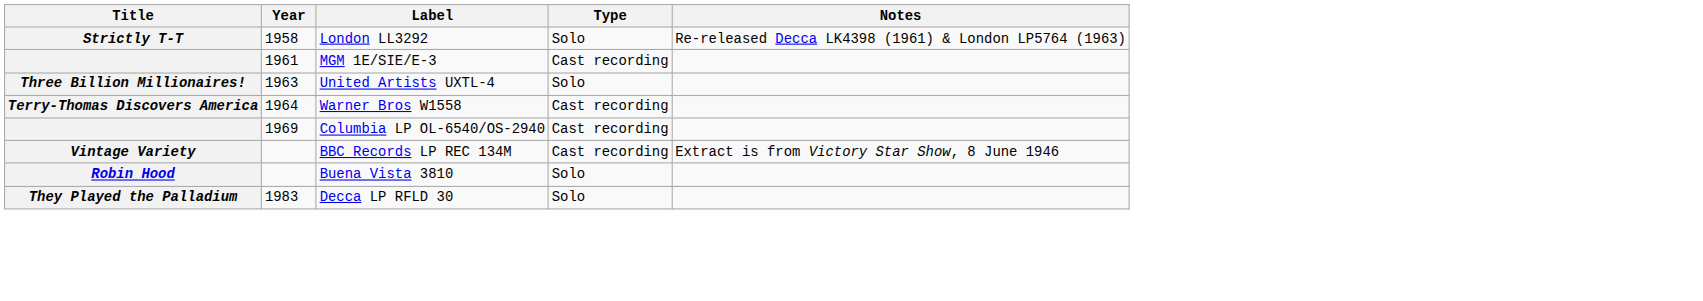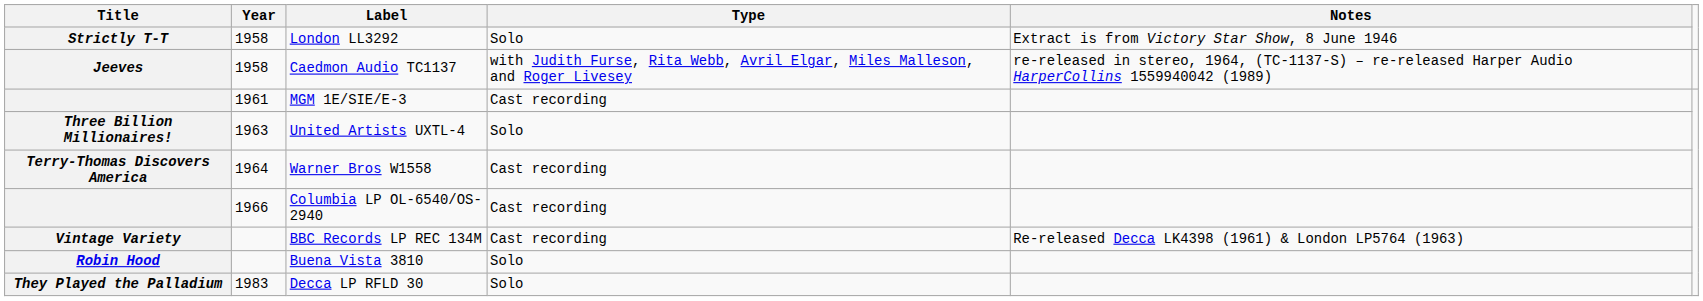London LL3292 | Notes: Re-released Decca LK4398 (1961) & London LP5764 (1963) -> Extract is from Victory Star Show, 8 June 1946
+ row: Jeeves | 1958 | Caedmon Audio TC1137 | with Judith Furse, Rita Webb, Avril Elgar, Miles Malleson, and Roger Livesey | re-released in stereo, 1964, (TC-1137-S) – re-released Harper Audio HarperCollins 1559940042 (1989)
Columbia LP OL-6540/OS-2940 | Year: 1969 -> 1966
BBC Records LP REC 134M | Notes: Extract is from Victory Star Show, 8 June 1946 -> Re-released Decca LK4398 (1961) & London LP5764 (1963)
